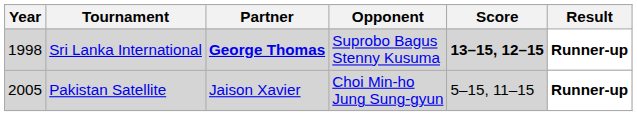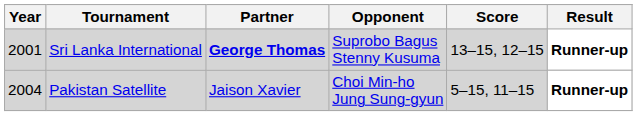Sri Lanka International | Year: 1998 -> 2001
Sri Lanka International | Score: bold -> normal
Pakistan Satellite | Year: 2005 -> 2004
